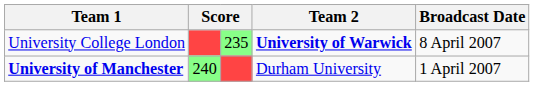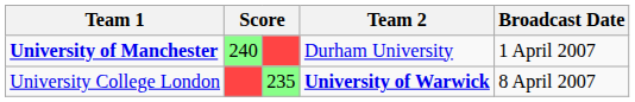rows swapped: University of Manchester <-> University College London
